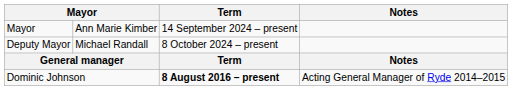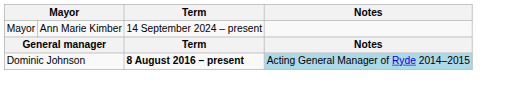- row: Deputy Mayor | Michael Randall | 8 October 2024 – present
Dominic Johnson | Notes: no background -> lightblue background
